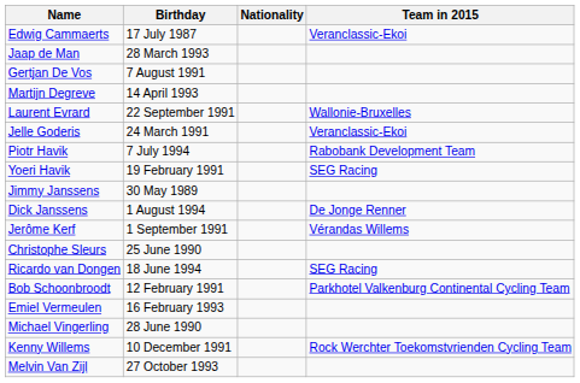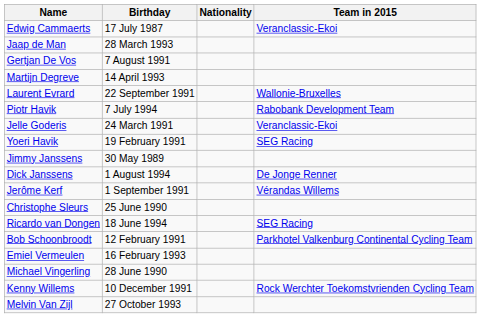rows swapped: Jelle Goderis <-> Piotr Havik
